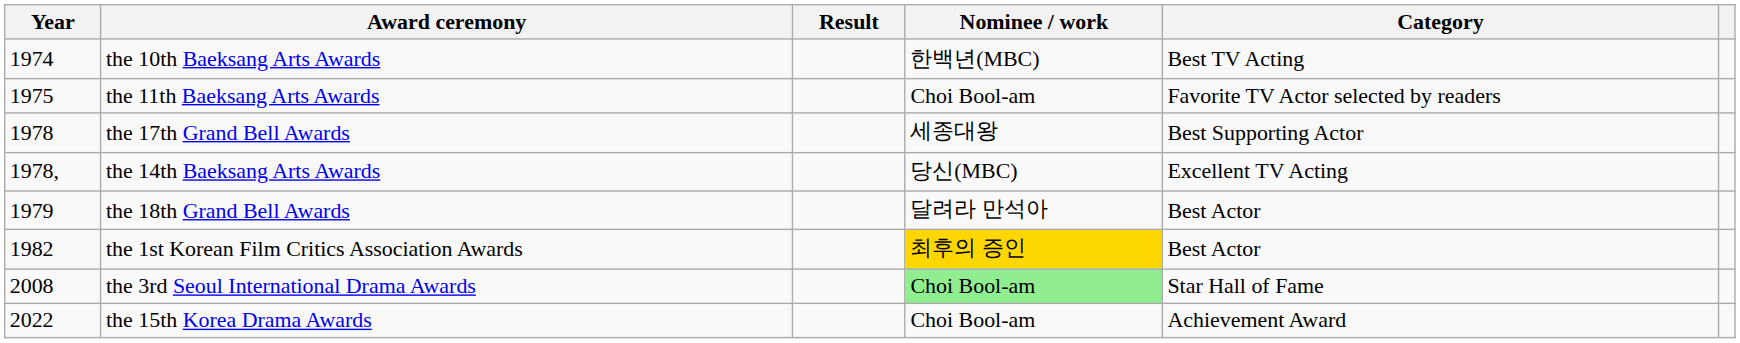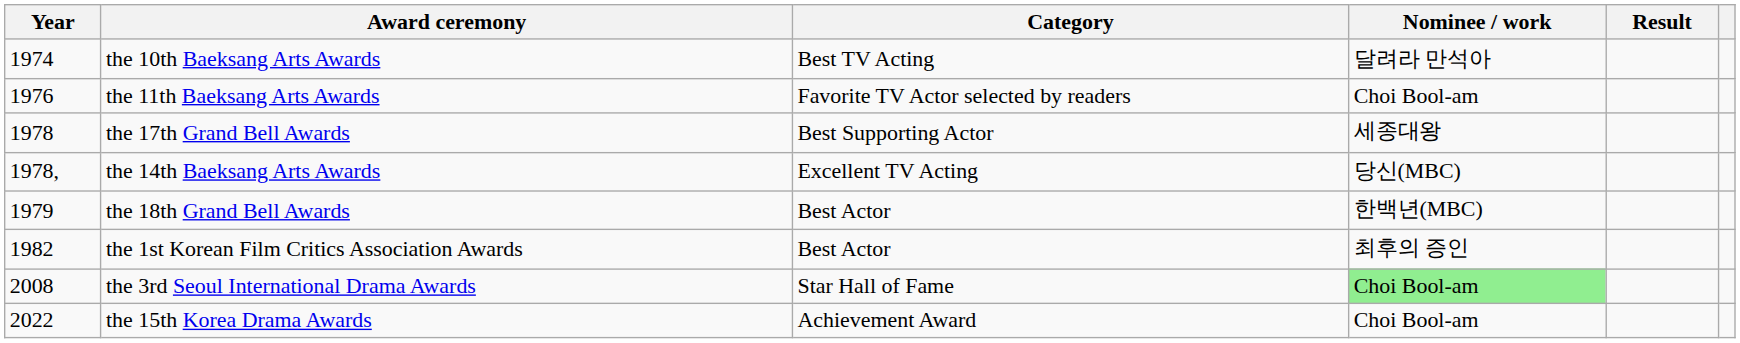columns swapped: Category <-> Result
the 10th Baeksang Arts Awards | Nominee / work: 한백년(MBC) -> 달려라 만석아
the 11th Baeksang Arts Awards | Year: 1975 -> 1976
the 18th Grand Bell Awards | Nominee / work: 달려라 만석아 -> 한백년(MBC)
the 1st Korean Film Critics Association Awards | Nominee / work: gold background -> no background
